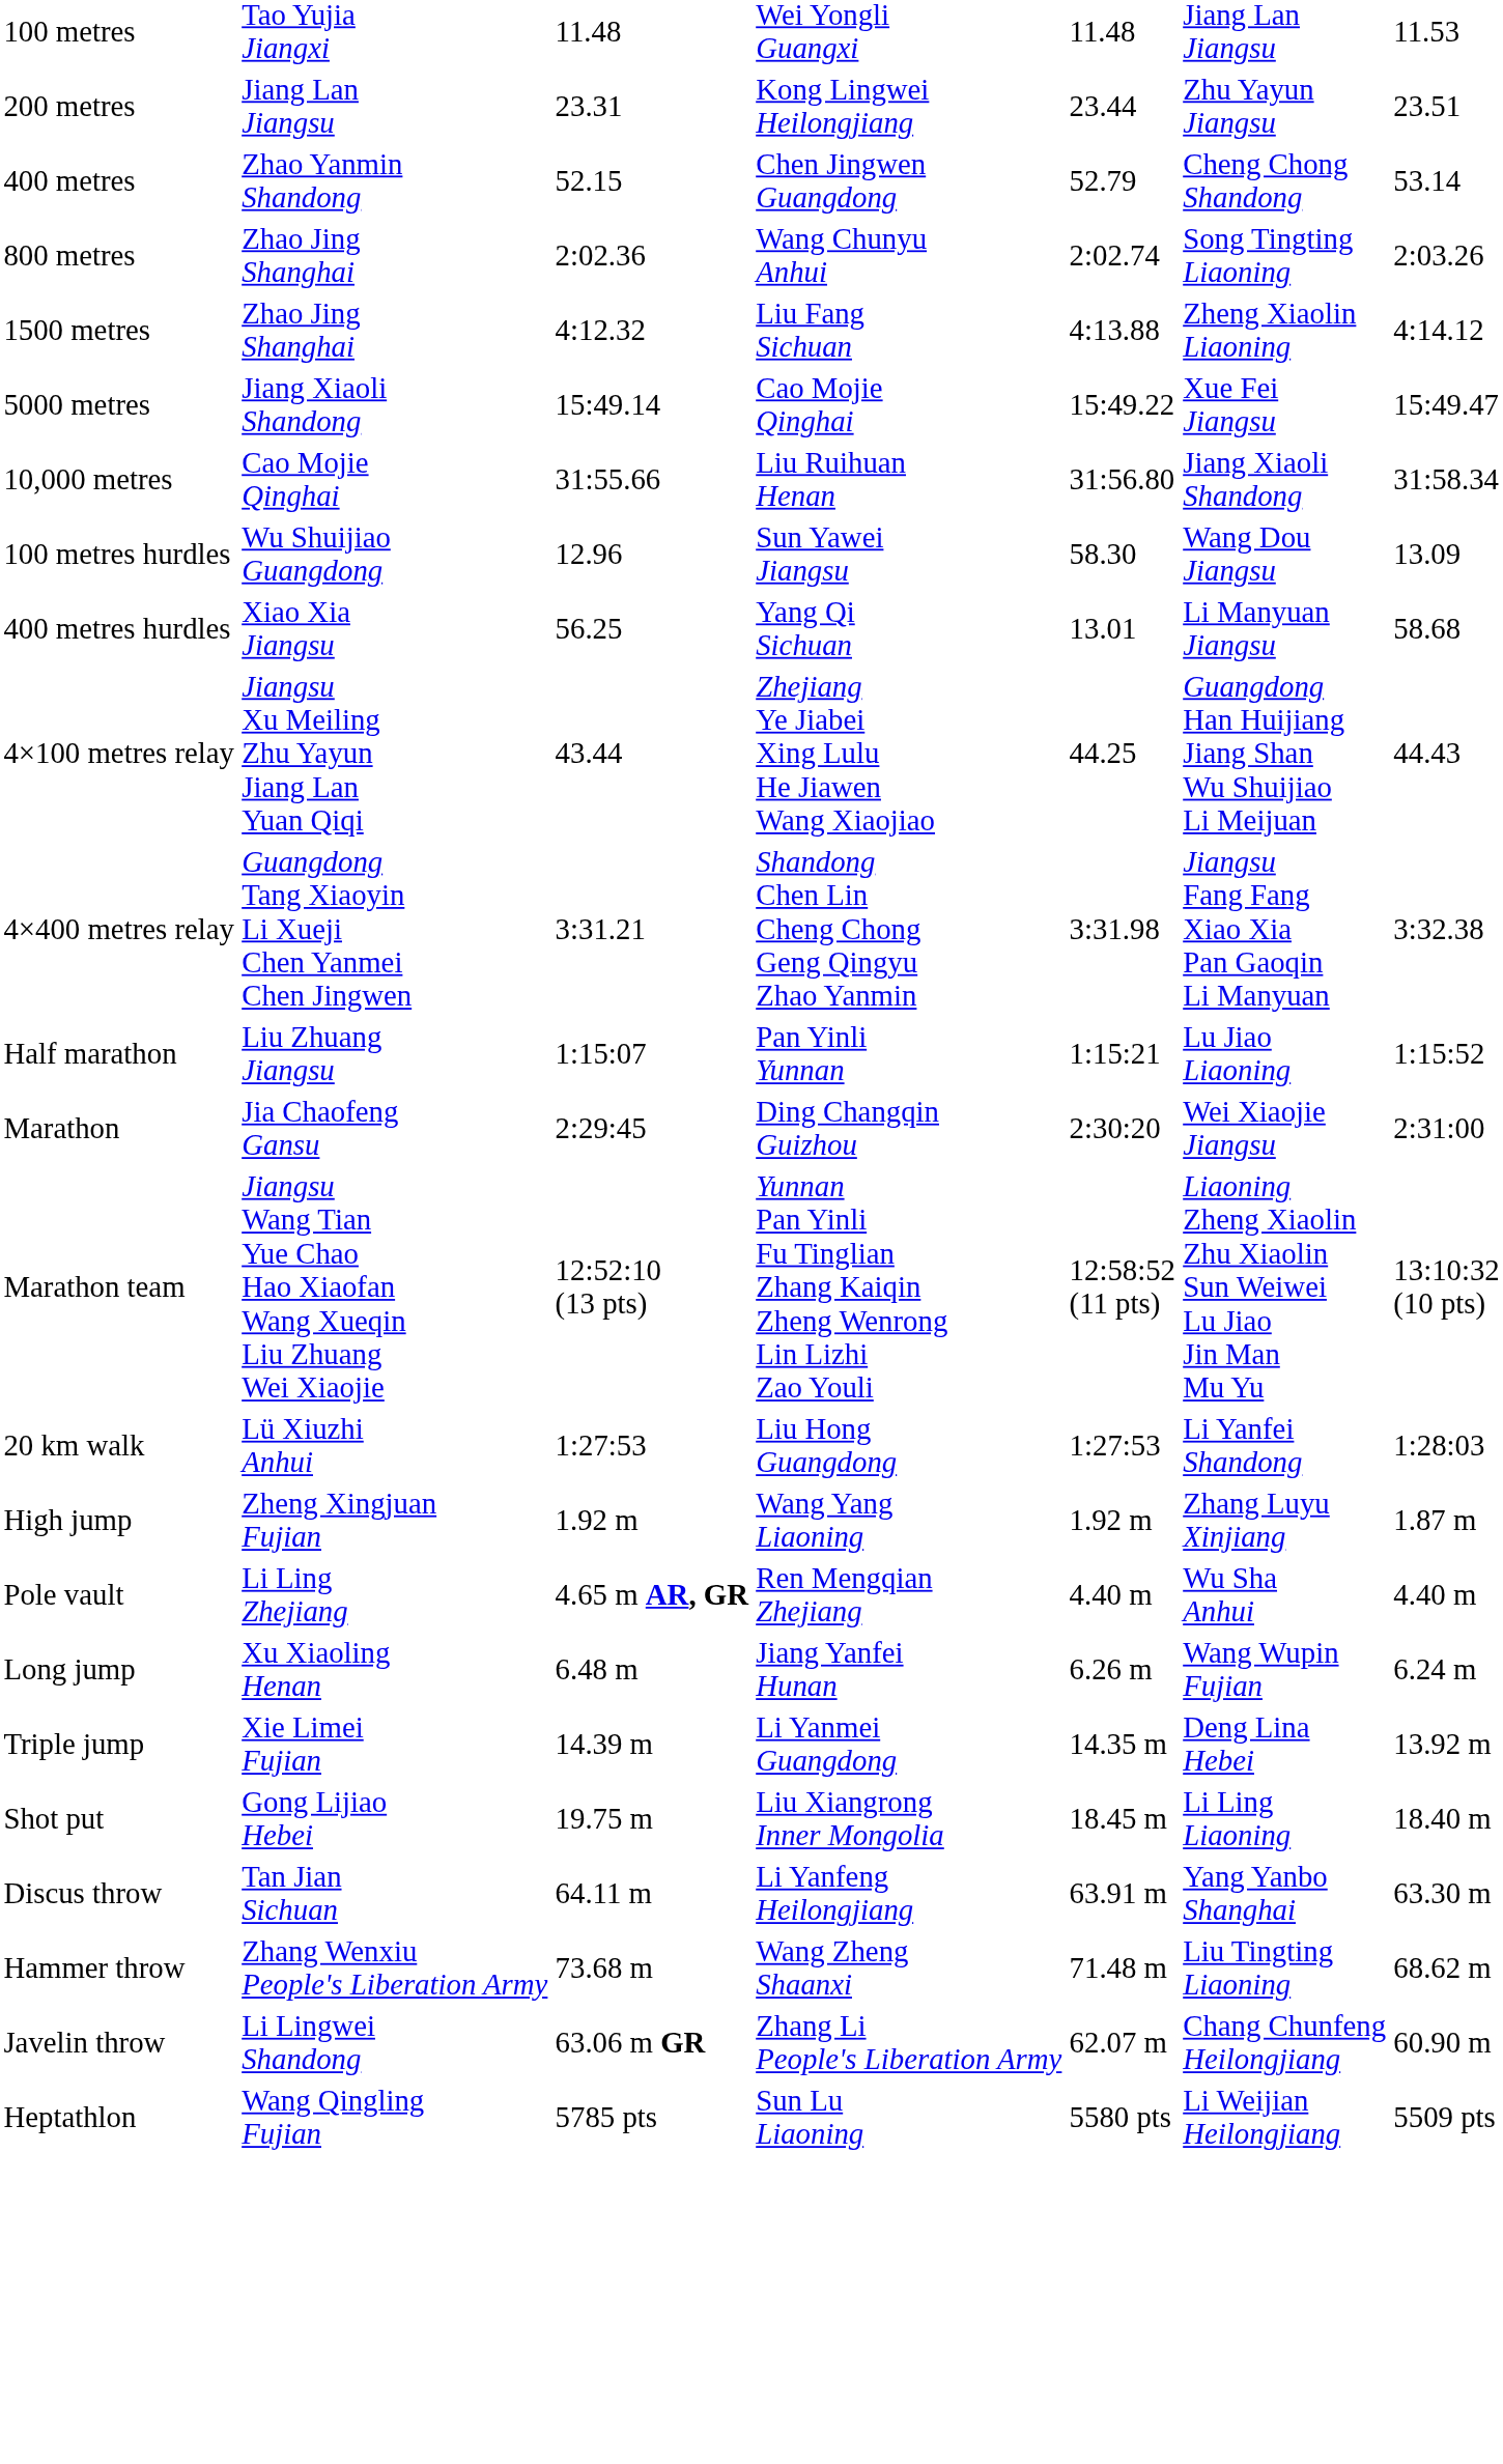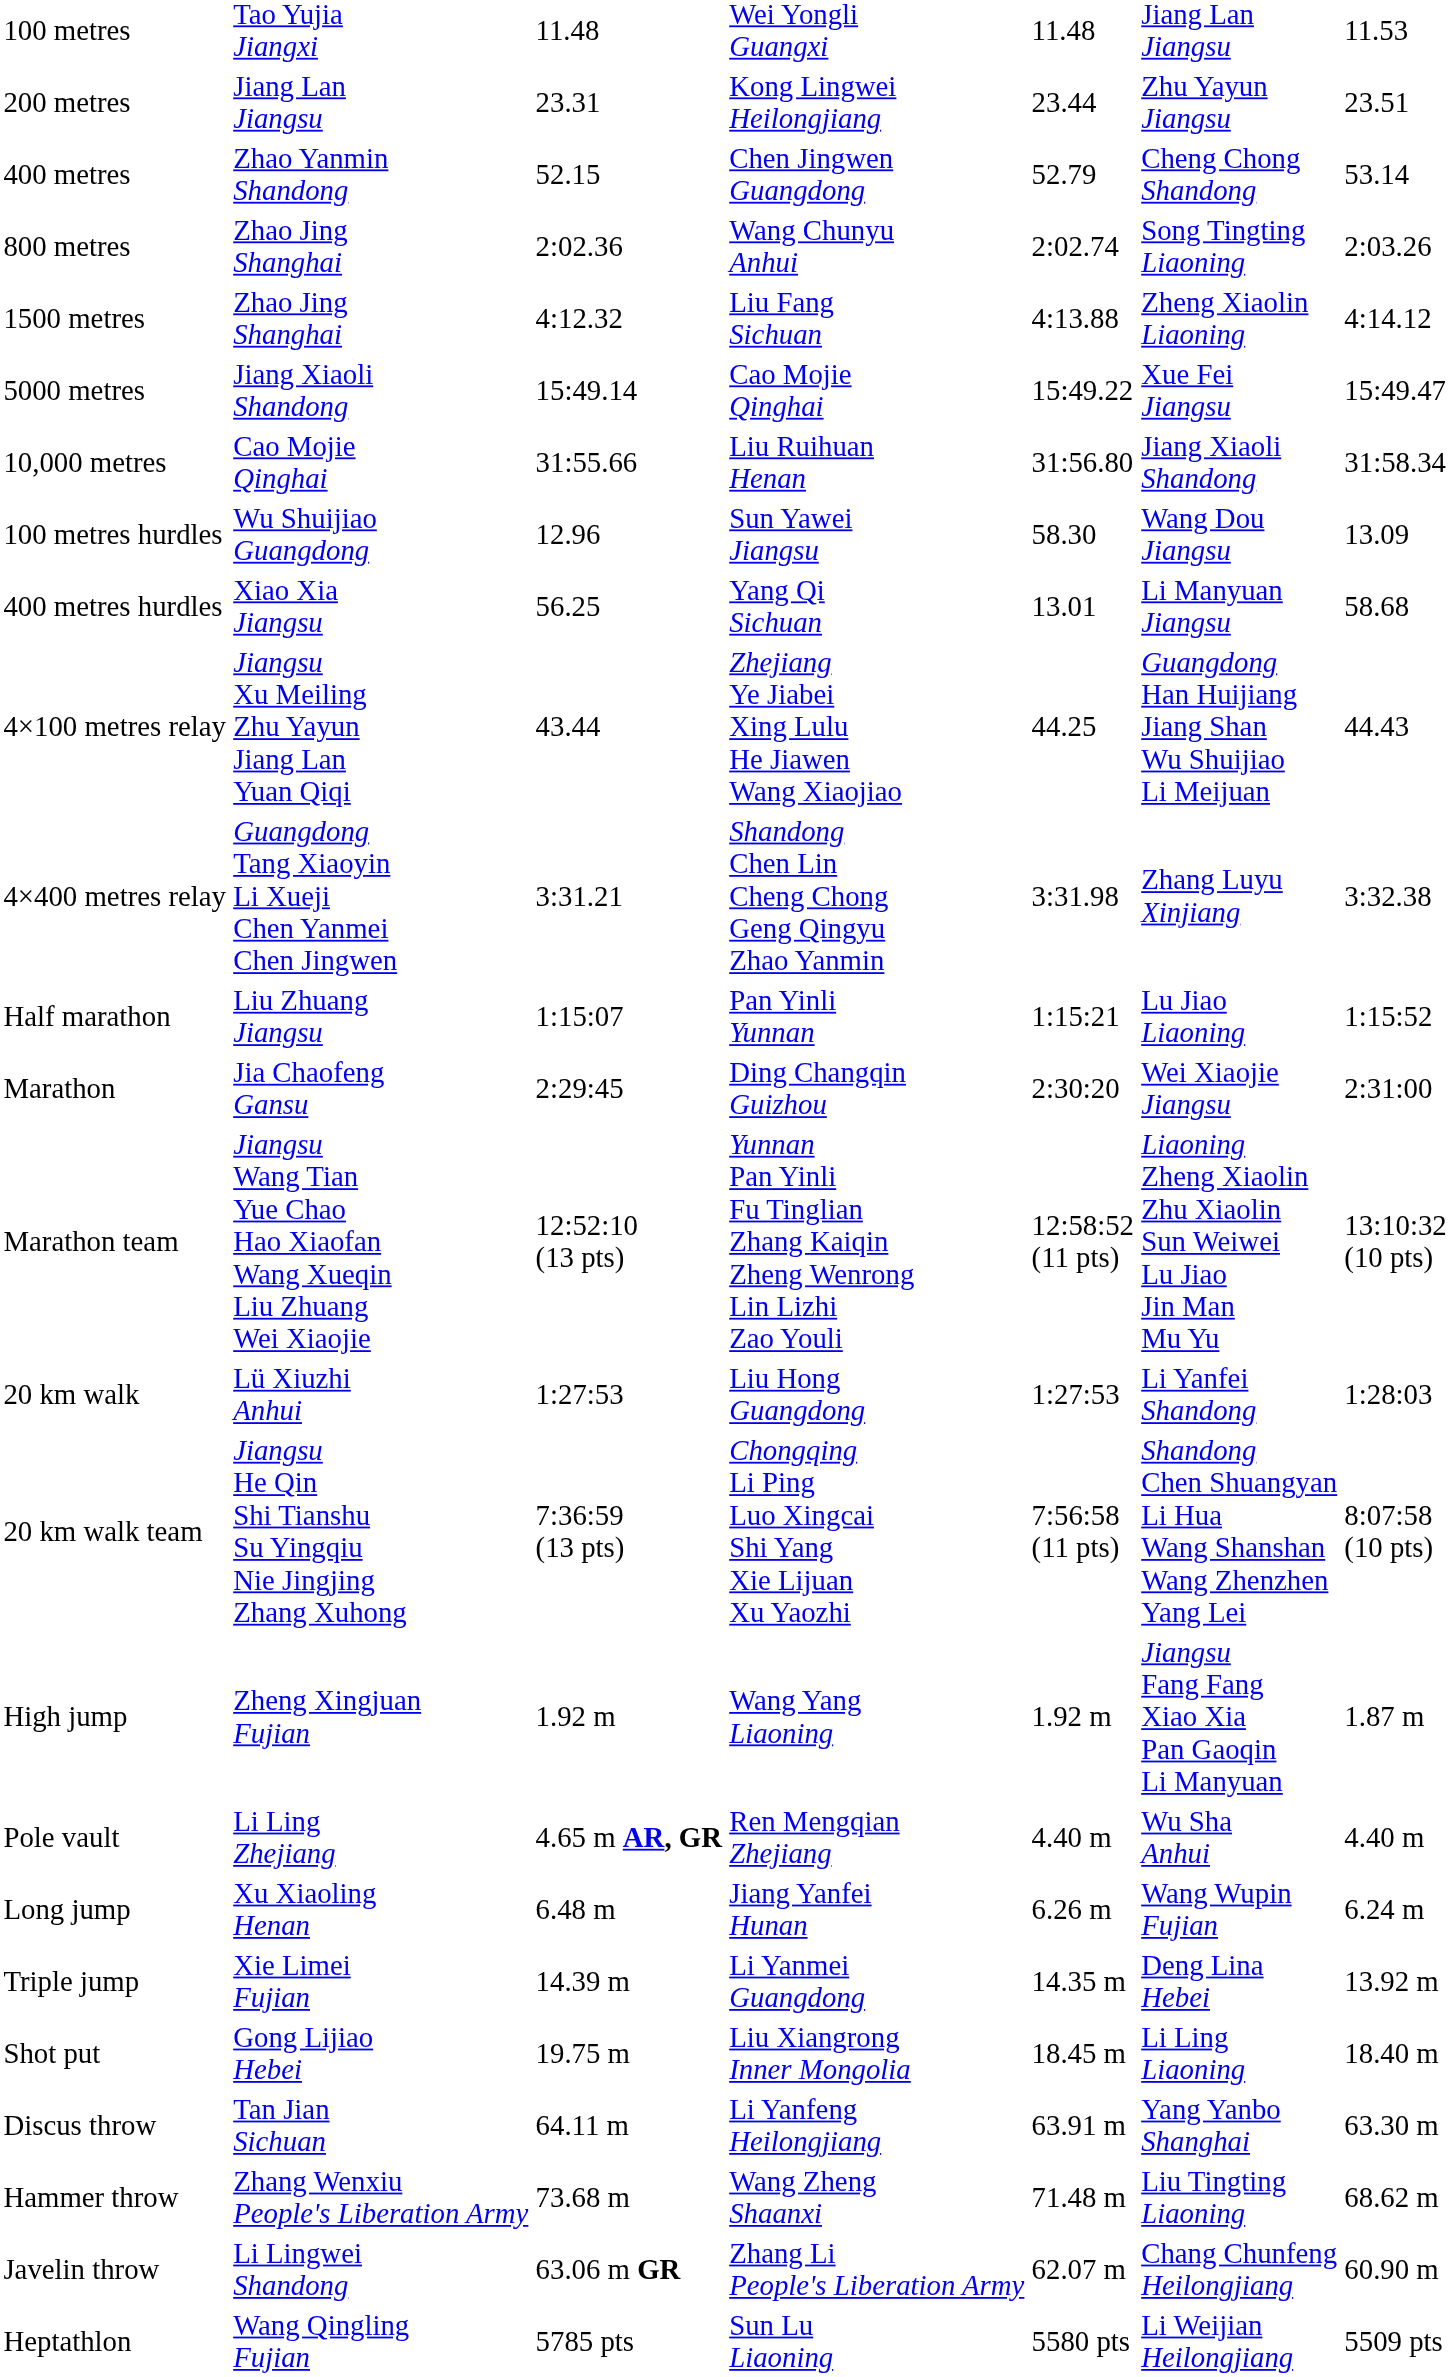4×400 metres relay | column 6: Jiangsu Fang Fang Xiao Xia Pan Gaoqin Li Manyuan -> Zhang Luyu Xinjiang
+ row: 20 km walk team | Jiangsu He Qin Shi Tianshu Su Yingqiu Nie Jingjing Zhang Xuhong | 7:36:59 (13 pts) | Chongqing Li Ping Luo Xingcai Shi Yang Xie Lijuan Xu Yaozhi | 7:56:58 (11 pts) | Shandong Chen Shuangyan Li Hua Wang Shanshan Wang Zhenzhen Yang Lei | 8:07:58 (10 pts)
High jump | column 6: Zhang Luyu Xinjiang -> Jiangsu Fang Fang Xiao Xia Pan Gaoqin Li Manyuan
